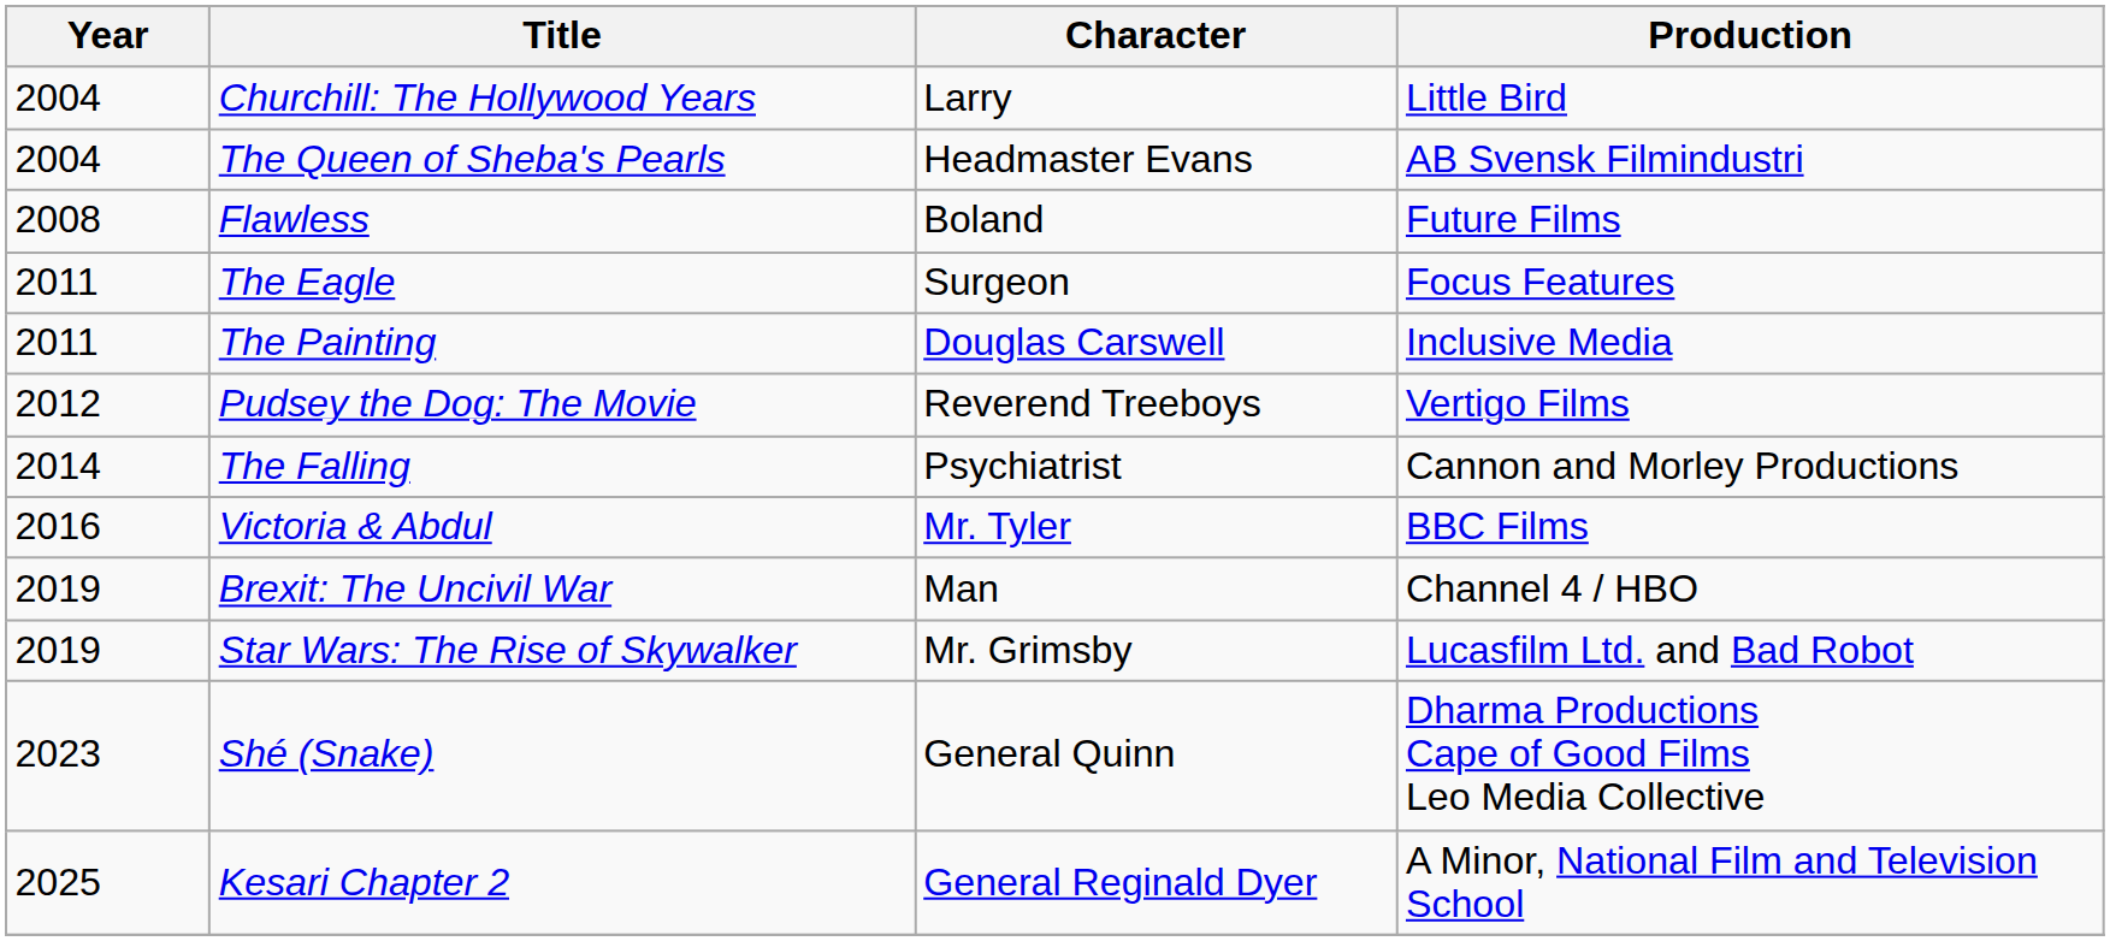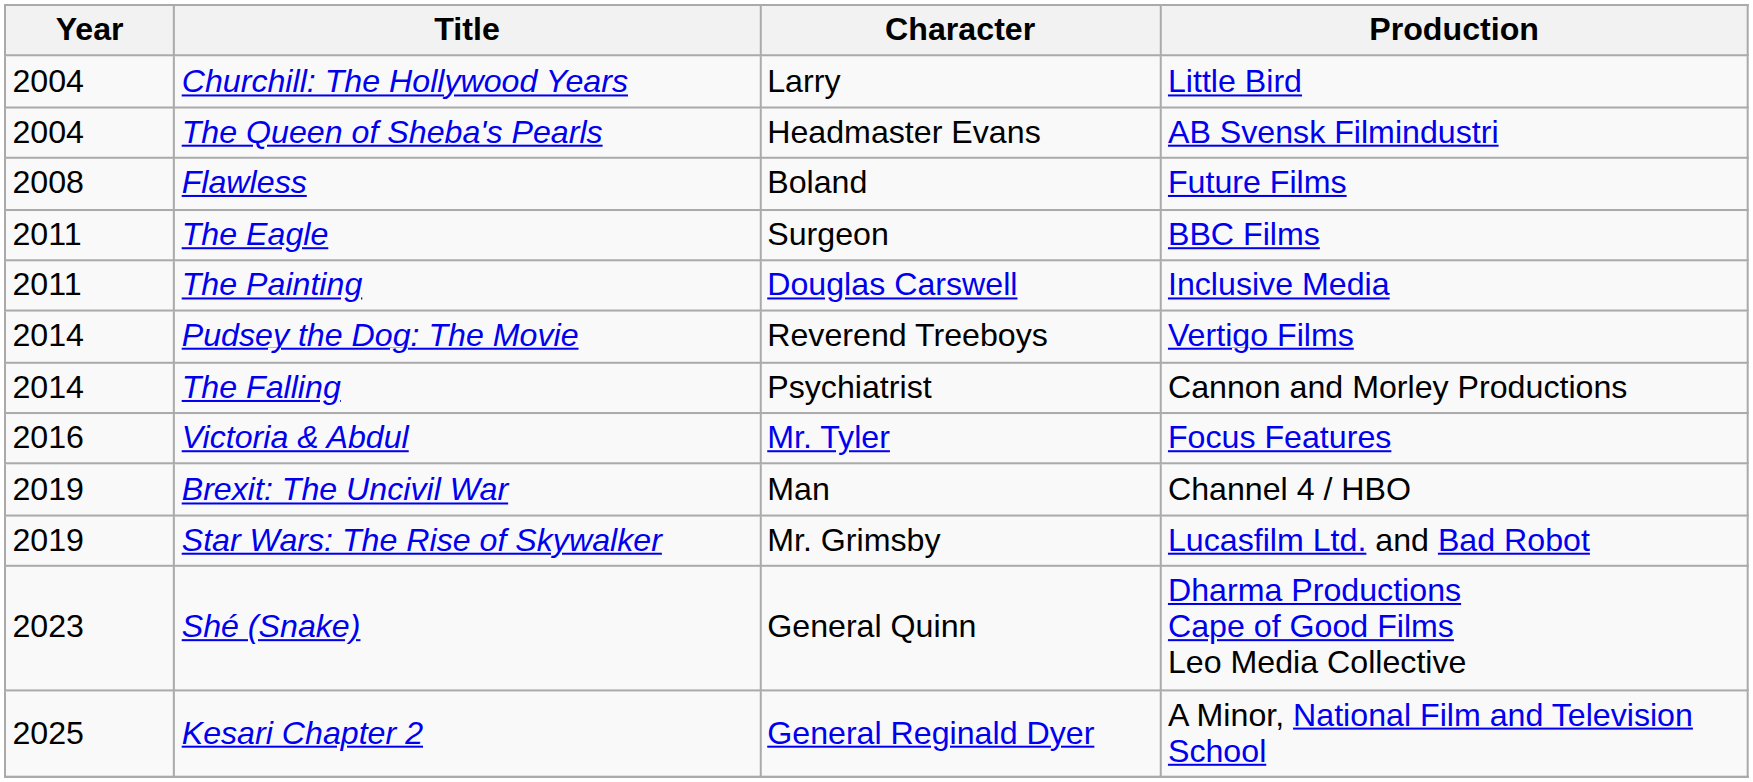The Eagle | Production: Focus Features -> BBC Films
Pudsey the Dog: The Movie | Year: 2012 -> 2014
Victoria & Abdul | Production: BBC Films -> Focus Features
